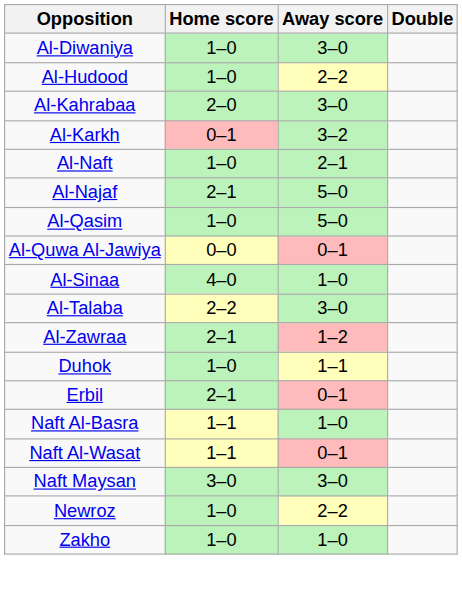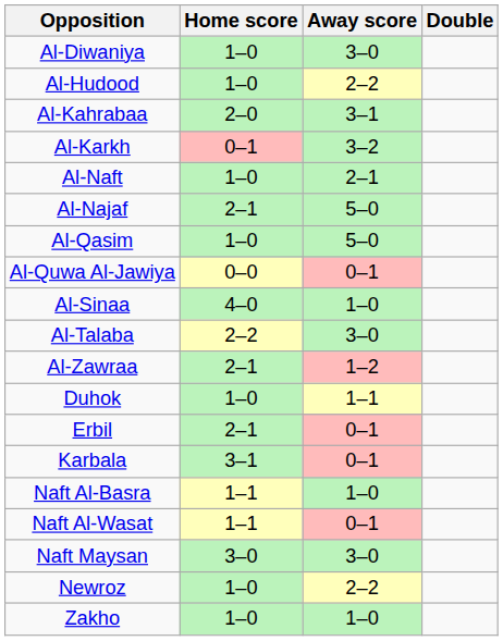Al-Kahrabaa | Away score: 3–0 -> 3–1
+ row: Karbala | 3–1 | 0–1
